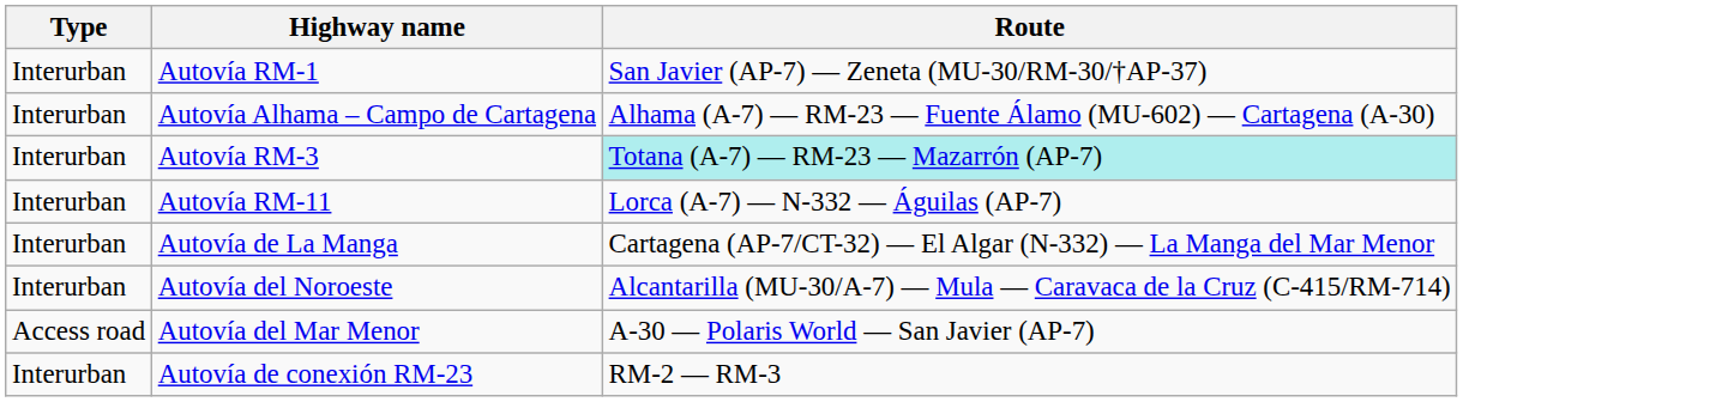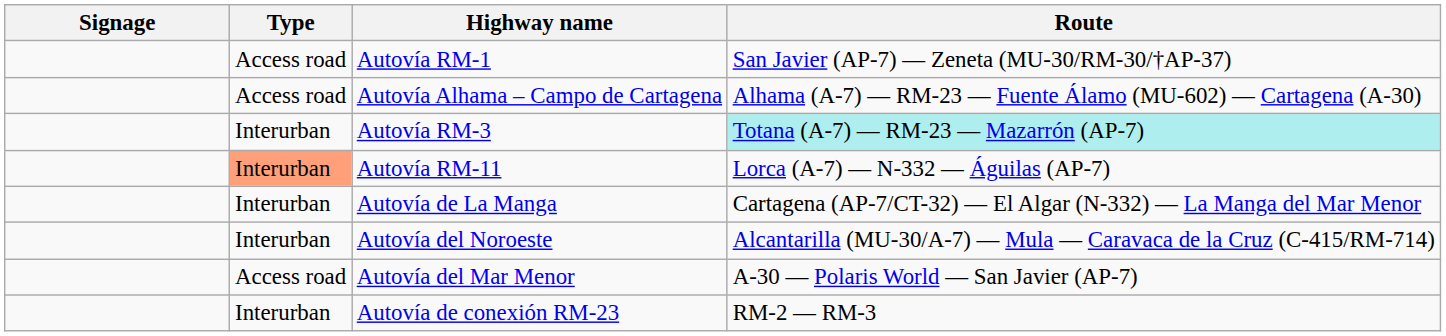+ column: Signage
Autovía RM-1 | Type: Interurban -> Access road
Autovía Alhama – Campo de Cartagena | Type: Interurban -> Access road
Autovía RM-11 | Type: no background -> lightsalmon background
